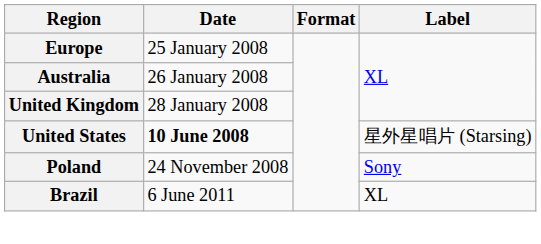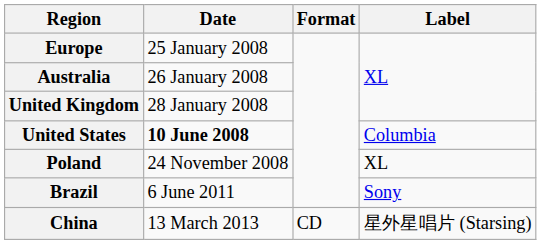United States | Label: 星外星唱片 (Starsing) -> Columbia
Poland | Label: Sony -> XL
Brazil | Label: XL -> Sony
+ row: China | 13 March 2013 | CD | 星外星唱片 (Starsing)
